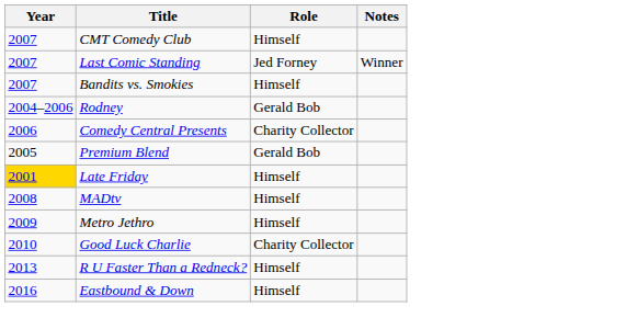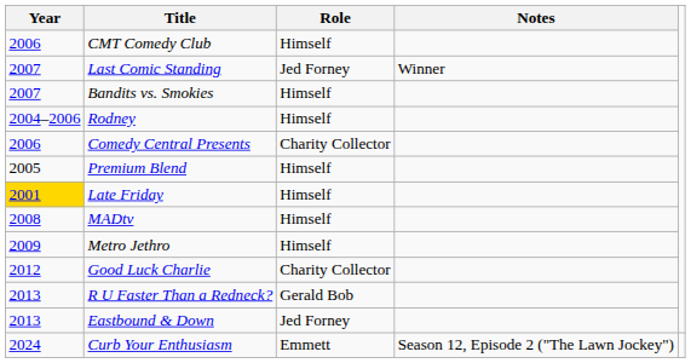CMT Comedy Club | Year: 2007 -> 2006
Rodney | Role: Gerald Bob -> Himself
Premium Blend | Role: Gerald Bob -> Himself
Good Luck Charlie | Year: 2010 -> 2012
R U Faster Than a Redneck? | Role: Himself -> Gerald Bob
Eastbound & Down | Year: 2016 -> 2013
Eastbound & Down | Role: Himself -> Jed Forney
+ row: 2024 | Curb Your Enthusiasm | Emmett | Season 12, Episode 2 ("The Lawn Jockey")
